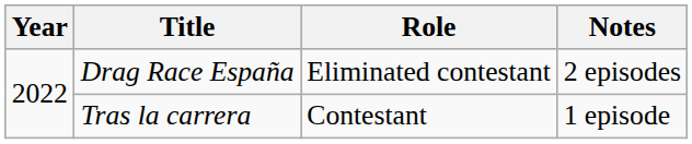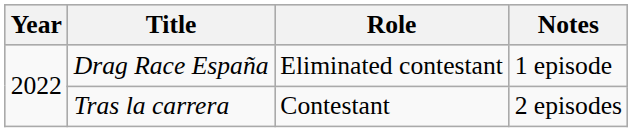Drag Race España | Notes: 2 episodes -> 1 episode
Tras la carrera | Notes: 1 episode -> 2 episodes
